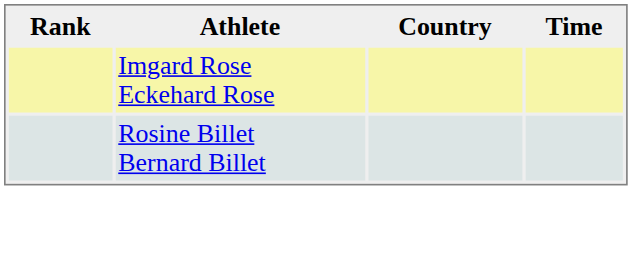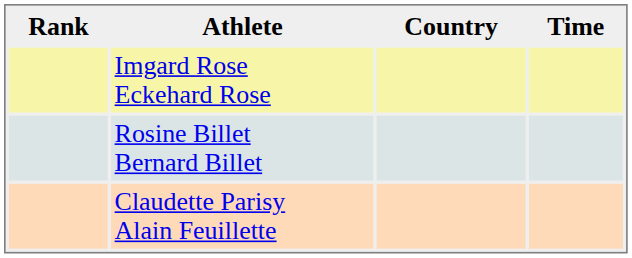+ row: Claudette Parisy Alain Feuillette
